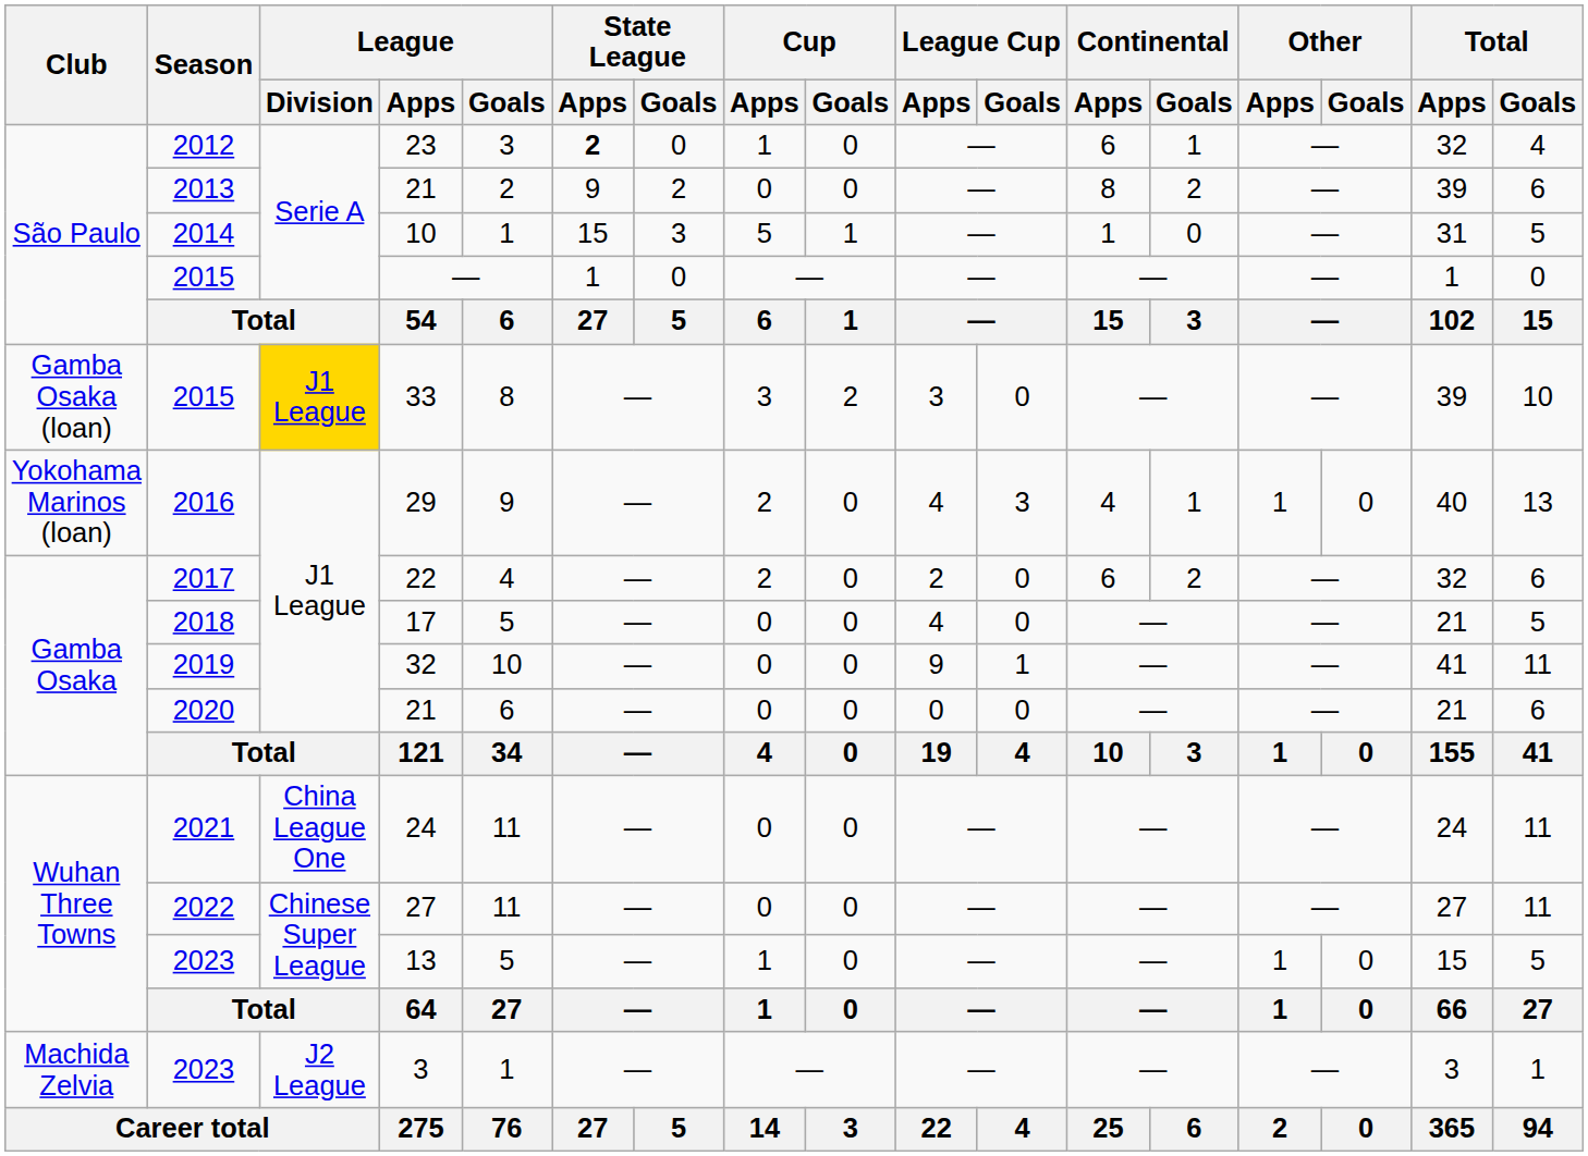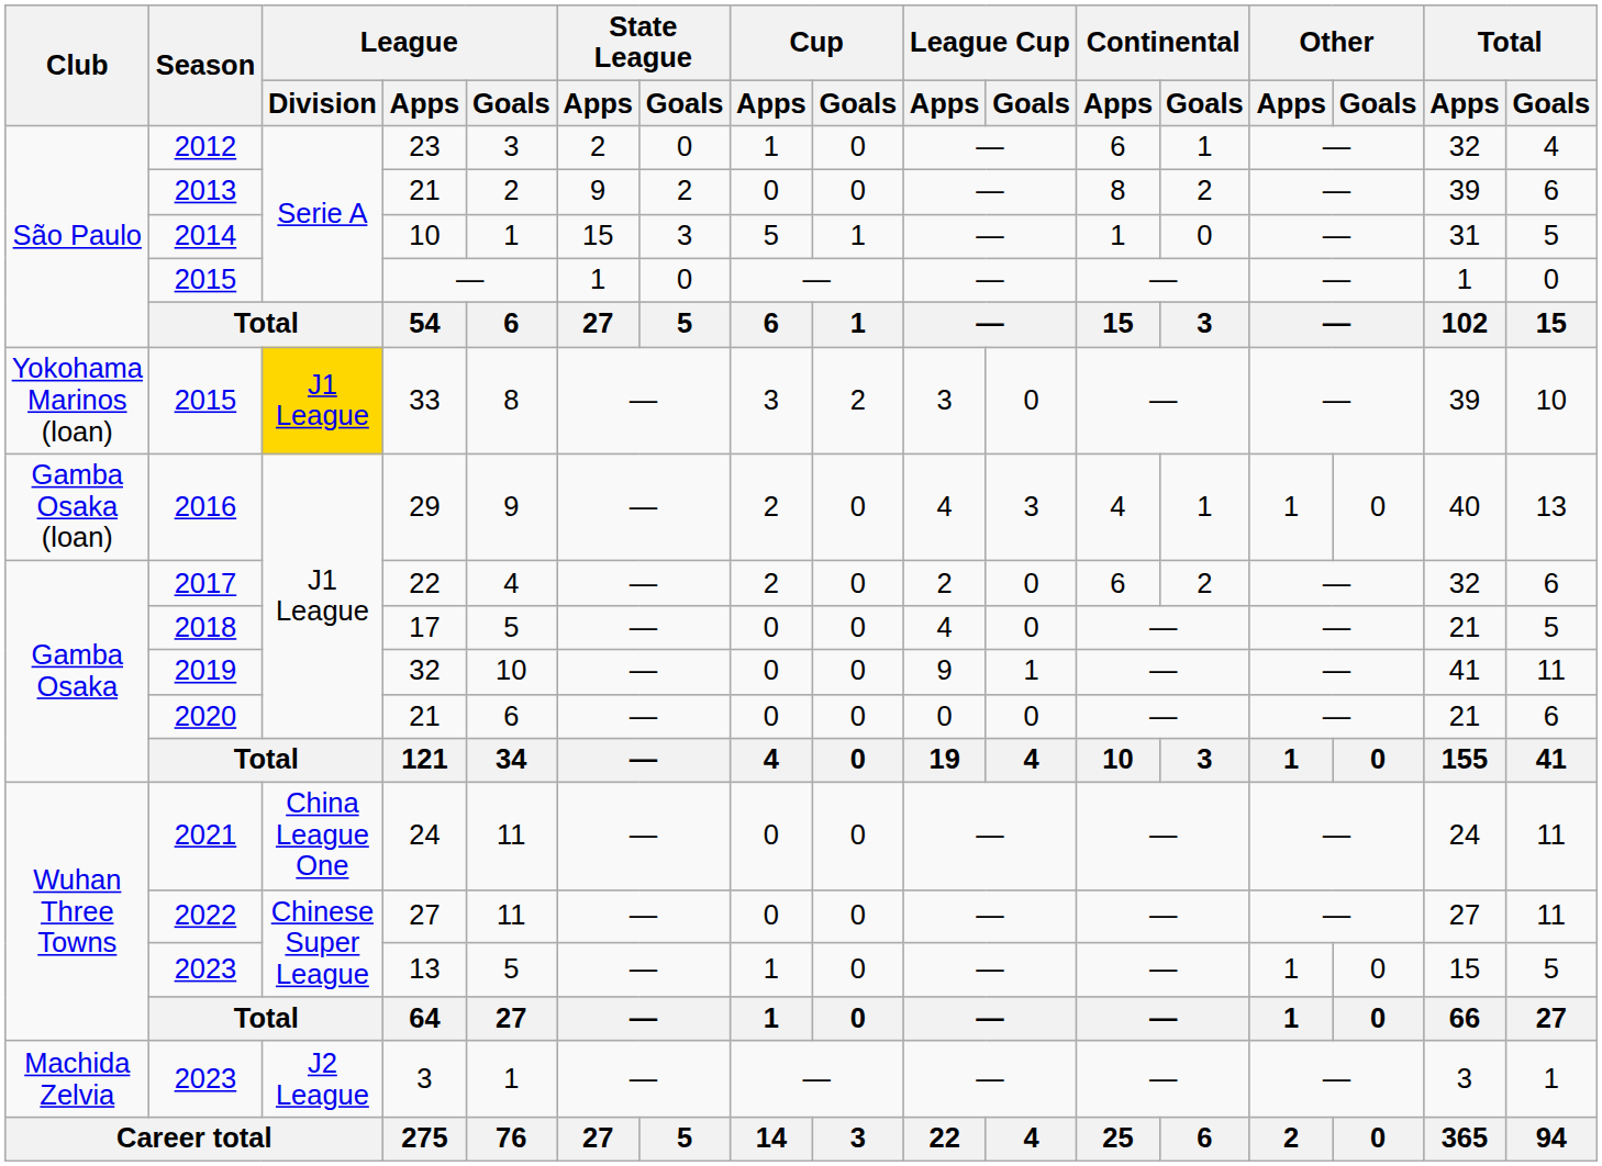23 | State League / Apps: bold -> normal
33 | Club: Gamba Osaka (loan) -> Yokohama Marinos (loan)
29 | Club: Yokohama Marinos (loan) -> Gamba Osaka (loan)
